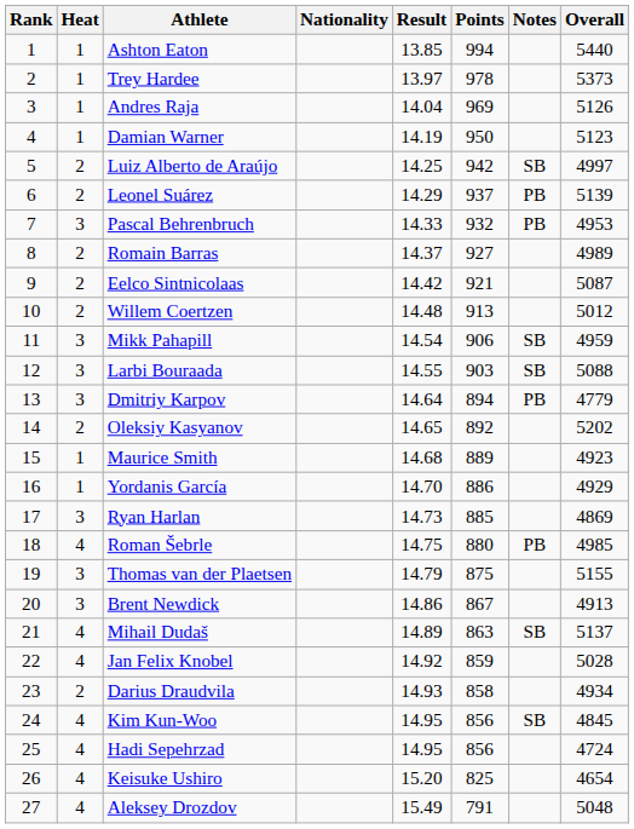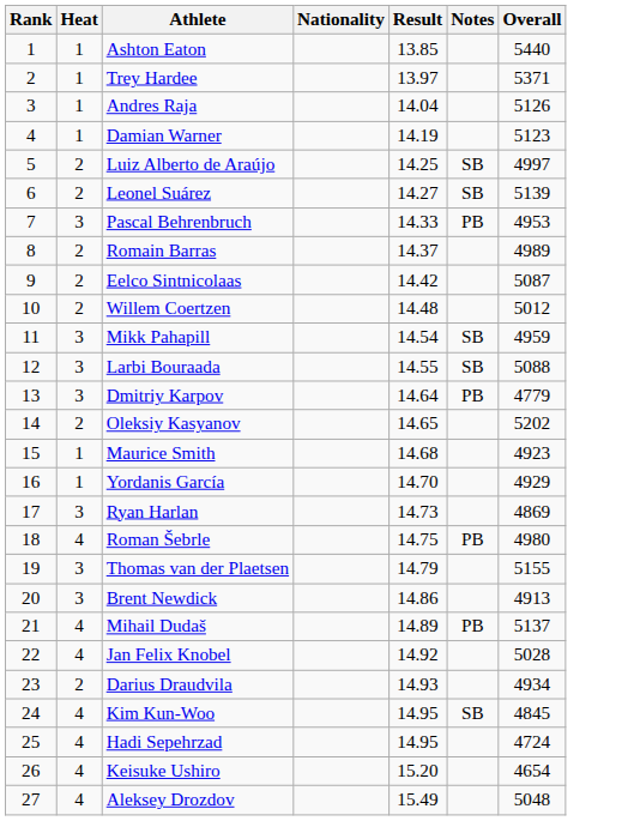- column: Points | 994 | 978 | 969 | 950 | 942 | 937 | 932 | 927 | 921 | 913 | 906 | 903 | 894 | 892 | 889 | 886 | 885 | 880 | 875 | 867 | 863 | 859 | 858 | 856 | 856 | 825 | 791
Trey Hardee | Overall: 5373 -> 5371
Leonel Suárez | Result: 14.29 -> 14.27
Leonel Suárez | Notes: PB -> SB
Roman Šebrle | Overall: 4985 -> 4980
Mihail Dudaš | Notes: SB -> PB
